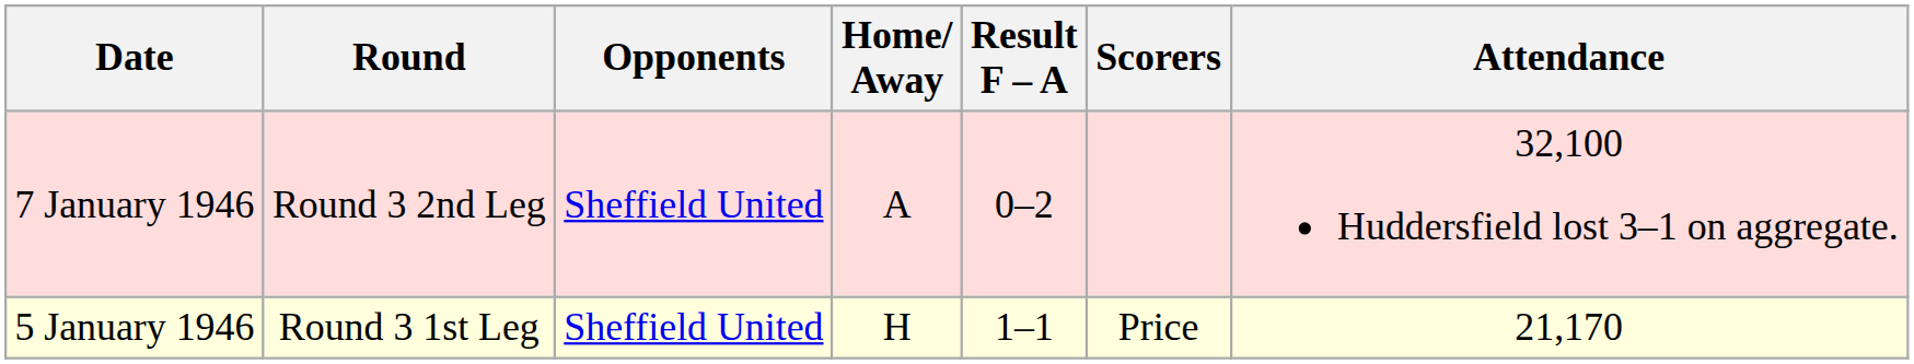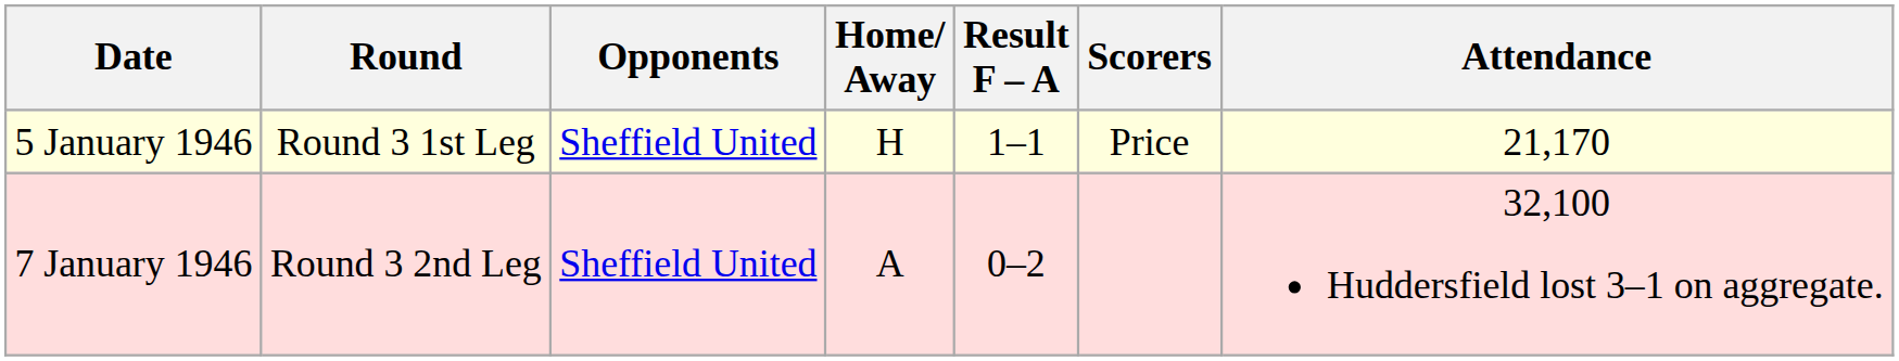rows swapped: 5 January 1946 <-> 7 January 1946
